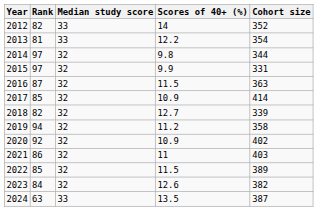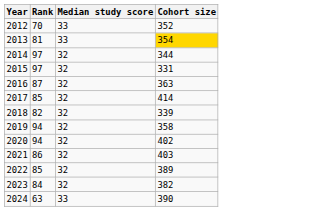- column: Scores of 40+ (%) | 14 | 12.2 | 9.8 | 9.9 | 11.5 | 10.9 | 12.7 | 11.2 | 10.9 | 11 | 11.5 | 12.6 | 13.5
2012 | Rank: 82 -> 70
2013 | Cohort size: no background -> gold background
2020 | Rank: 92 -> 94
2024 | Cohort size: 387 -> 390
